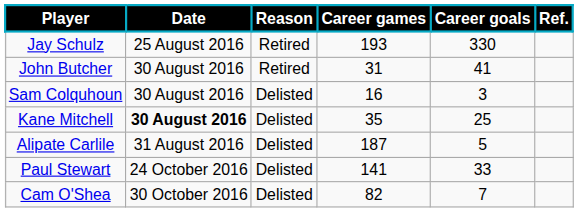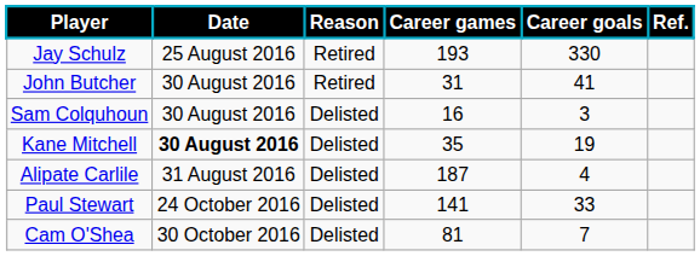Kane Mitchell | Career goals: 25 -> 19
Alipate Carlile | Career goals: 5 -> 4
Cam O'Shea | Career games: 82 -> 81
